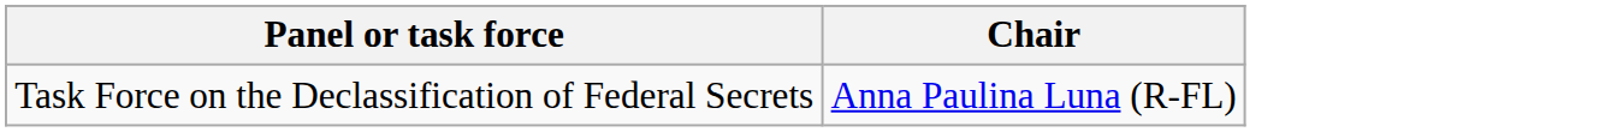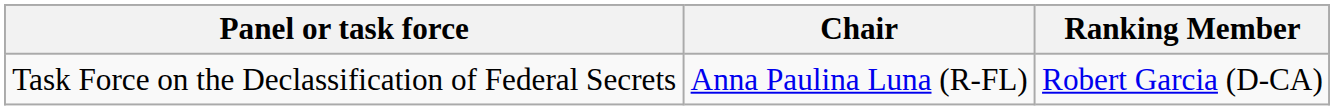+ column: Ranking Member | Robert Garcia (D-CA)
